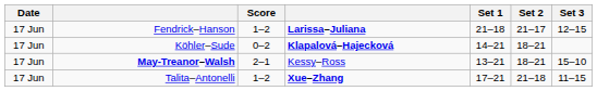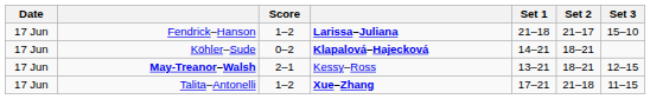Fendrick–Hanson | Set 3: 12–15 -> 15–10
May-Treanor–Walsh | Set 3: 15–10 -> 12–15
